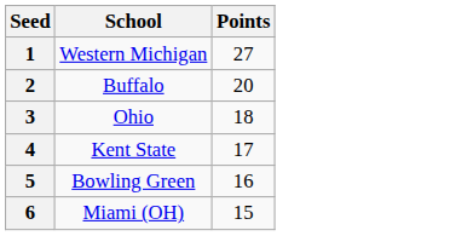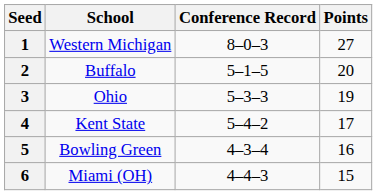+ column: Conference Record | 8–0–3 | 5–1–5 | 5–3–3 | 5–4–2 | 4–3–4 | 4–4–3
3 | Points: 18 -> 19
